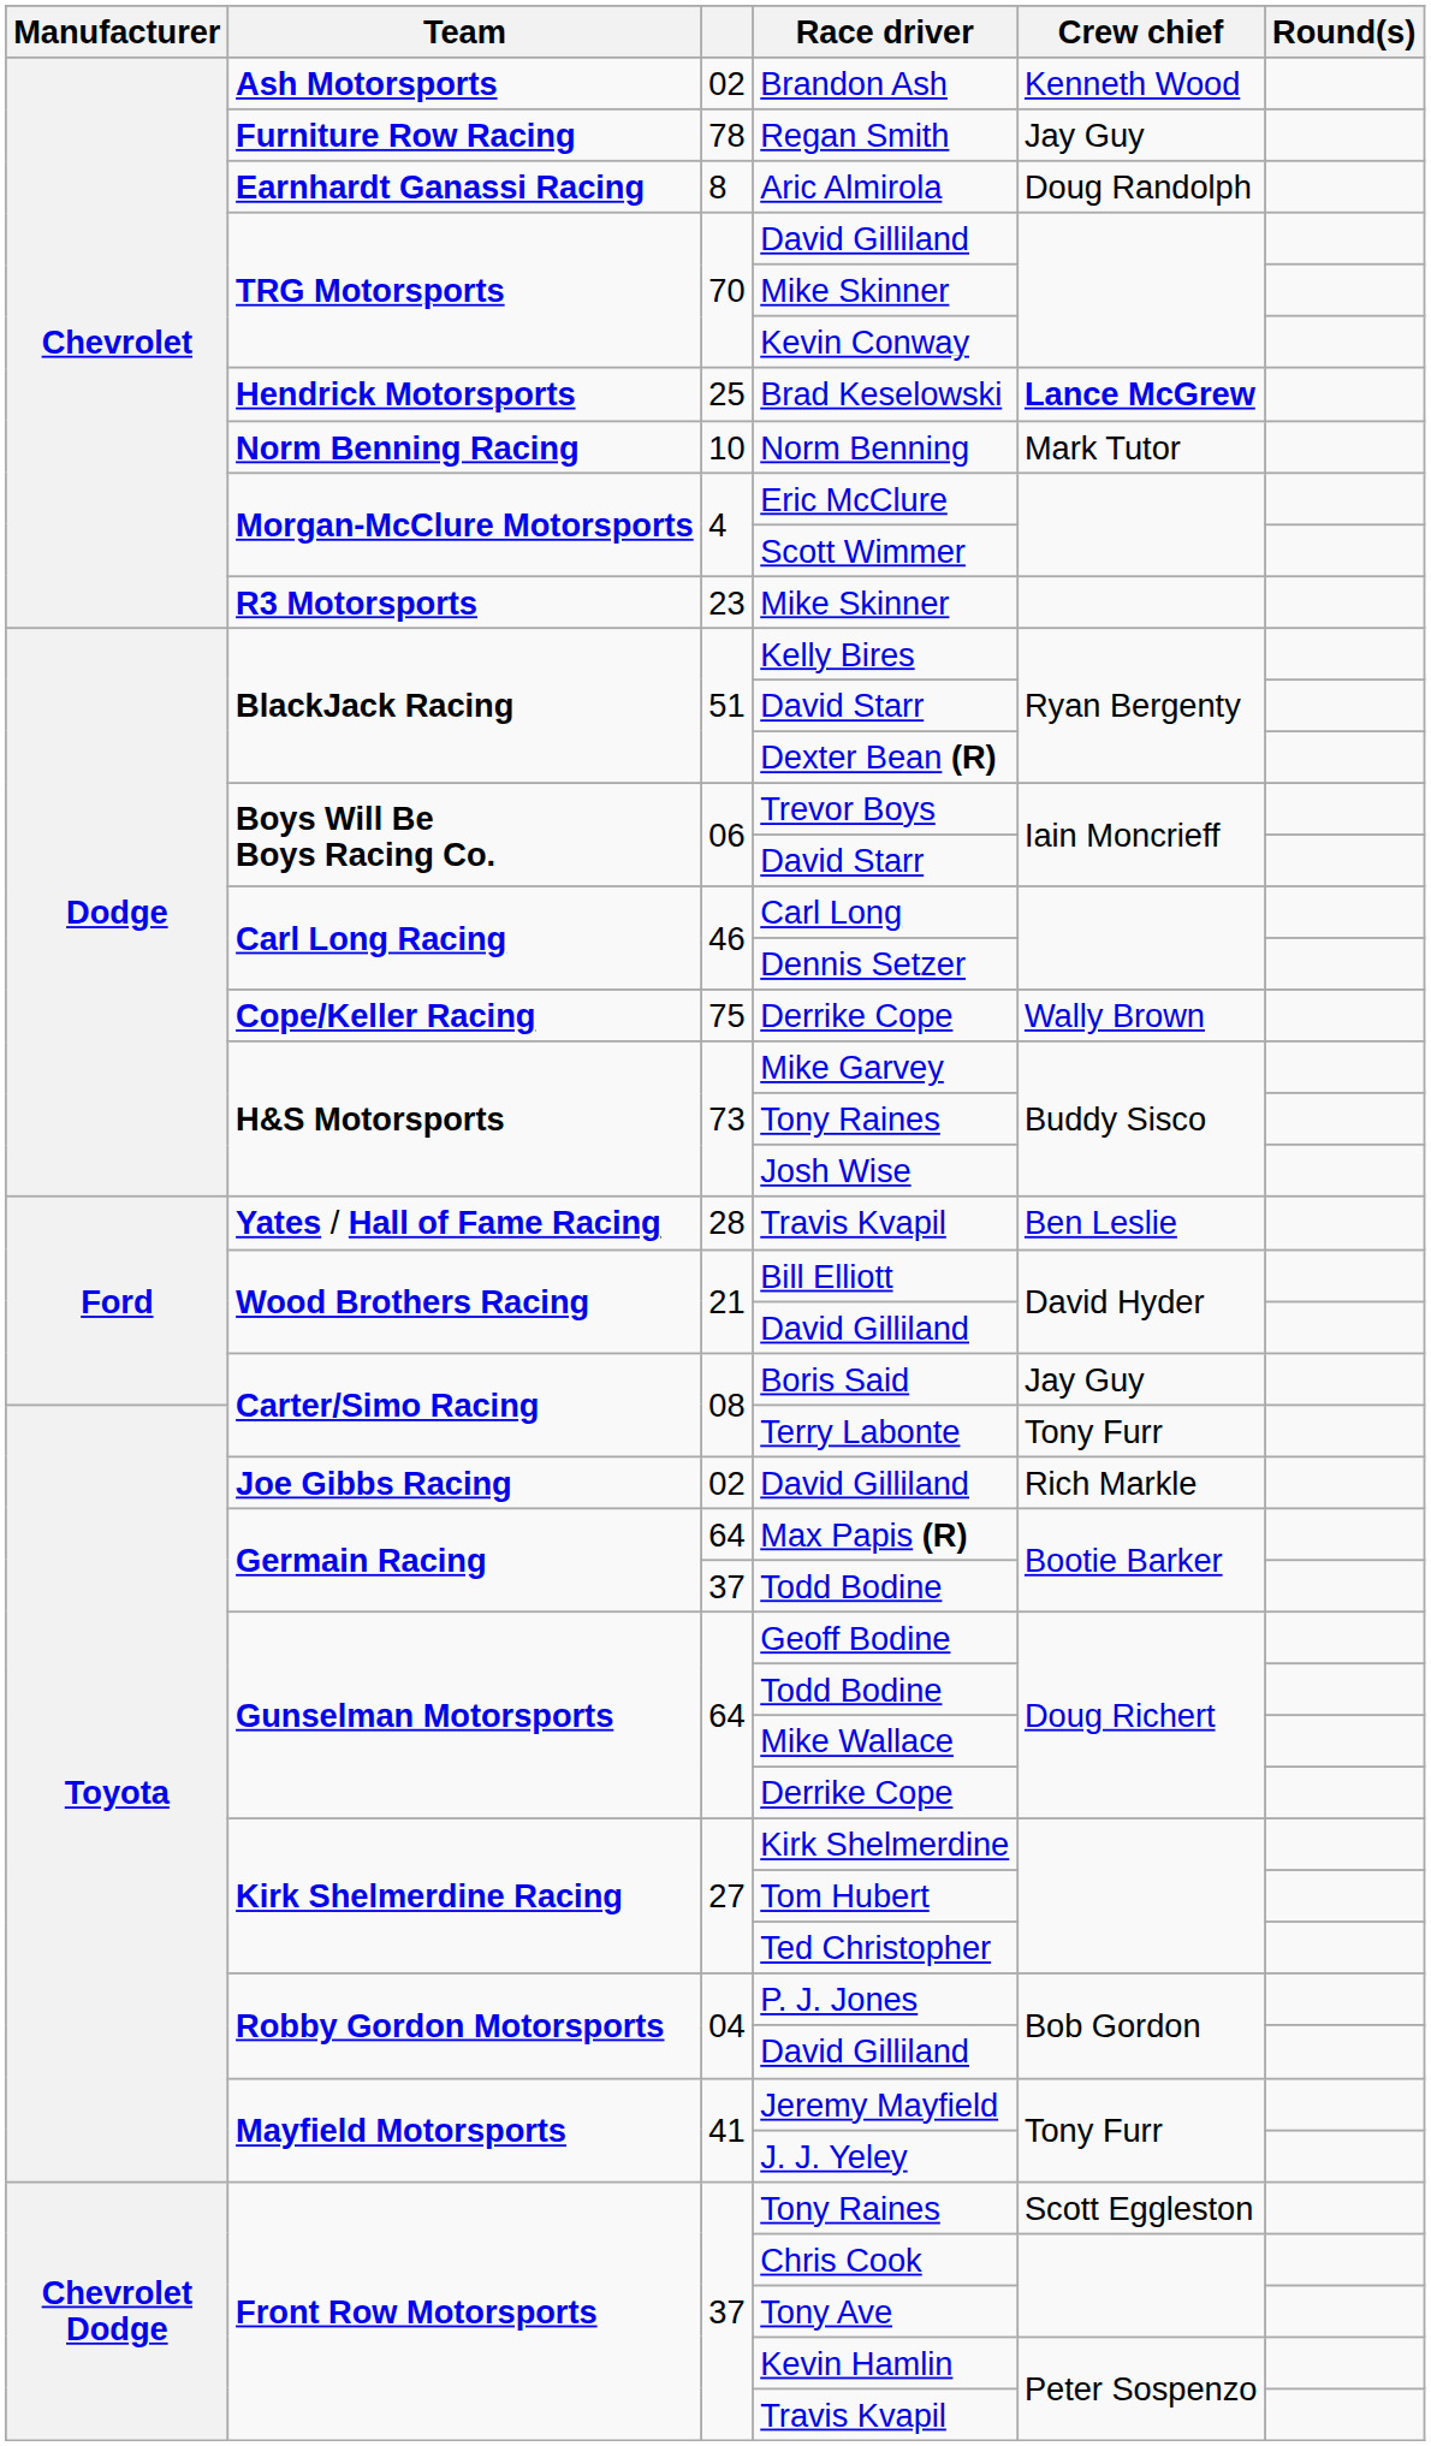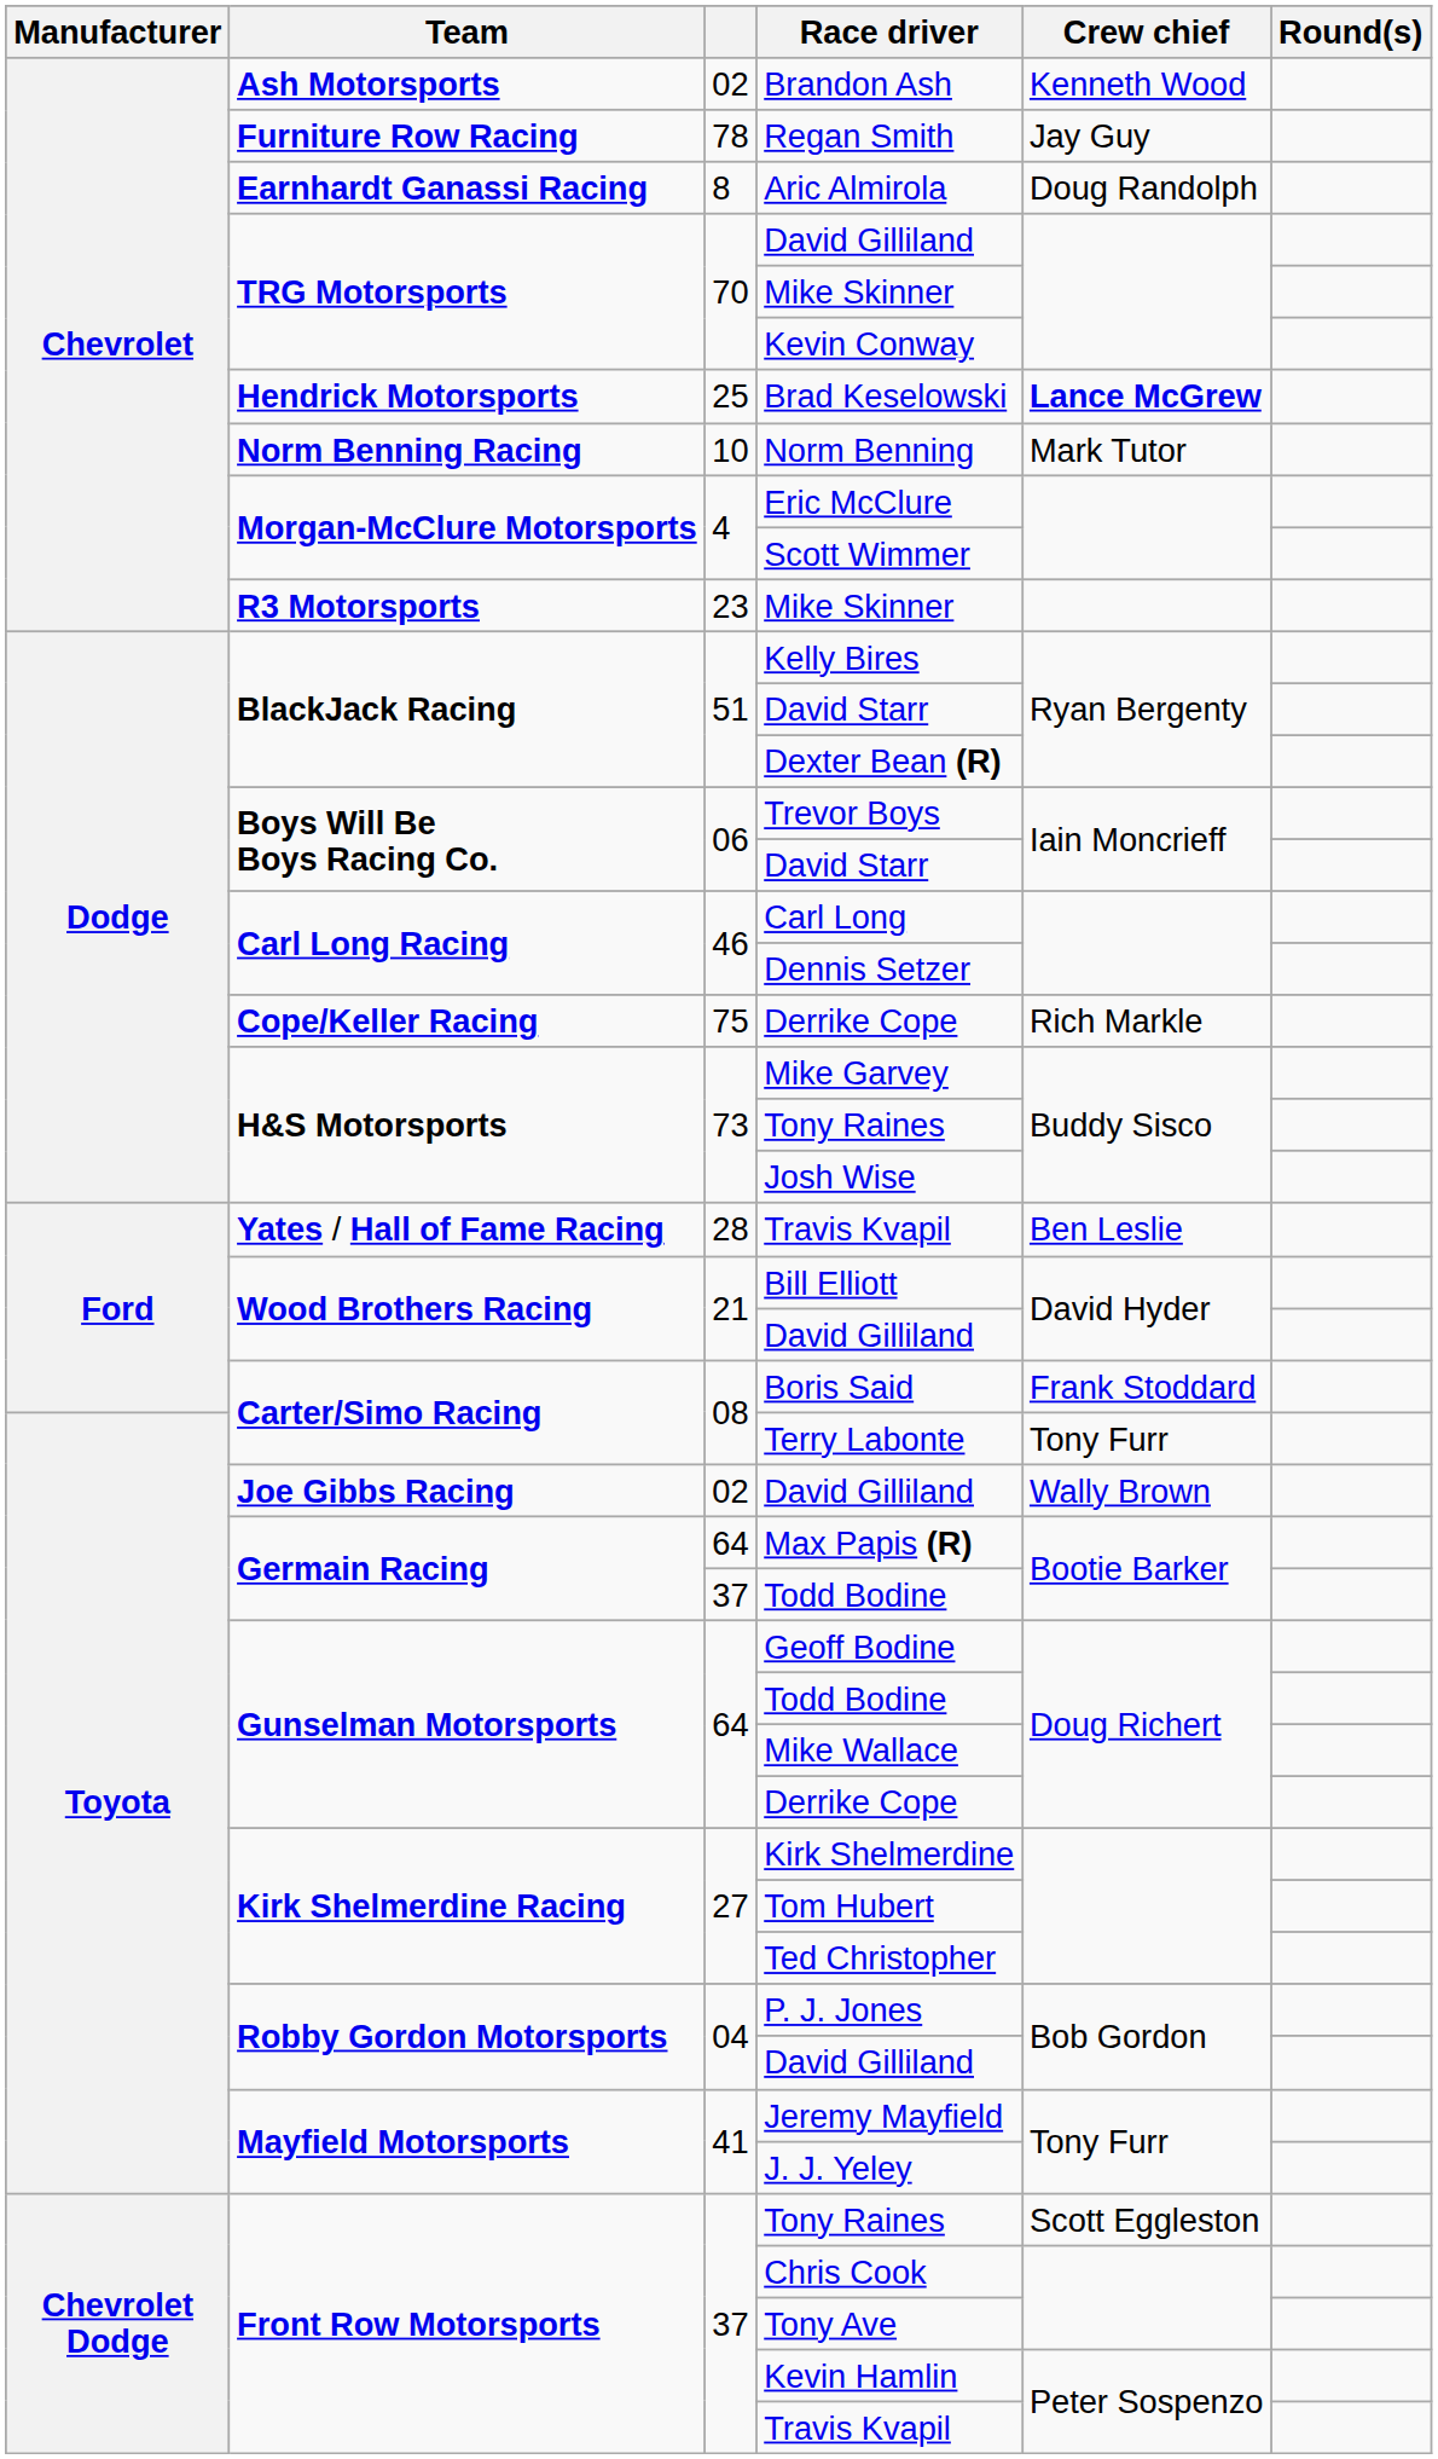Cope/Keller Racing / Derrike Cope | Crew chief: Wally Brown -> Rich Markle
Boris Said | Crew chief: Jay Guy -> Frank Stoddard
Joe Gibbs Racing / David Gilliland | Crew chief: Rich Markle -> Wally Brown
